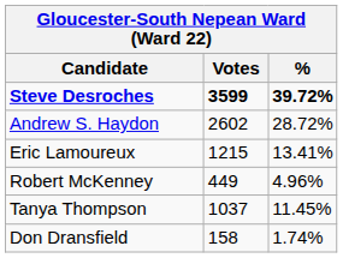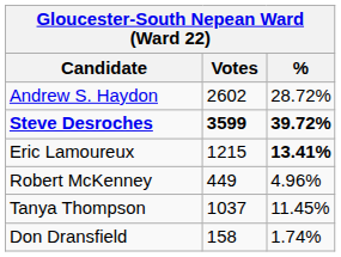rows swapped: Steve Desroches <-> Andrew S. Haydon
Eric Lamoureux | %: normal -> bold
